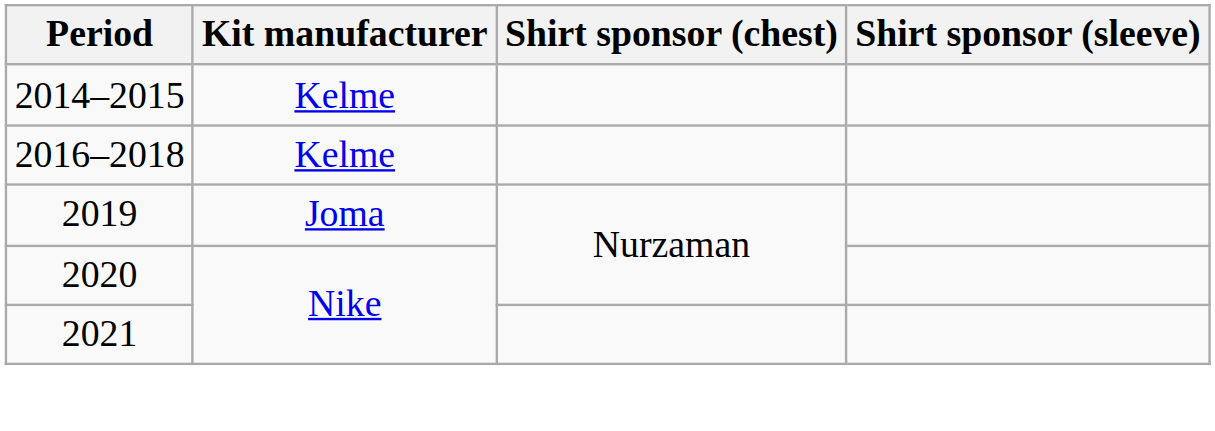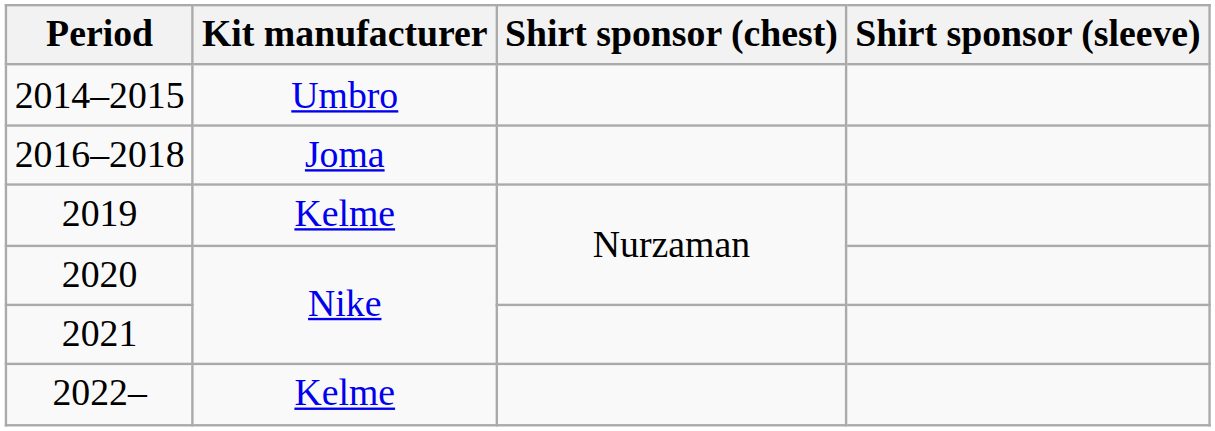2014–2015 | Kit manufacturer: Kelme -> Umbro
2016–2018 | Kit manufacturer: Kelme -> Joma
2019 | Kit manufacturer: Joma -> Kelme
+ row: 2022– | Kelme
